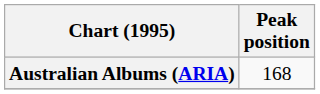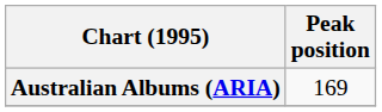Australian Albums (ARIA) | Peak position: 168 -> 169
